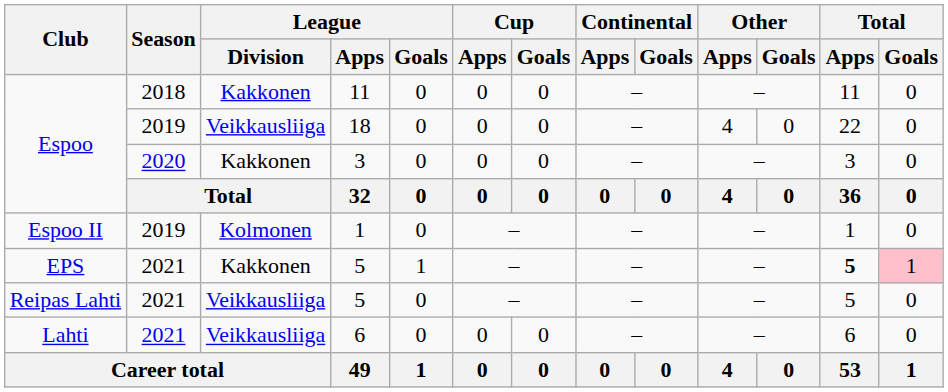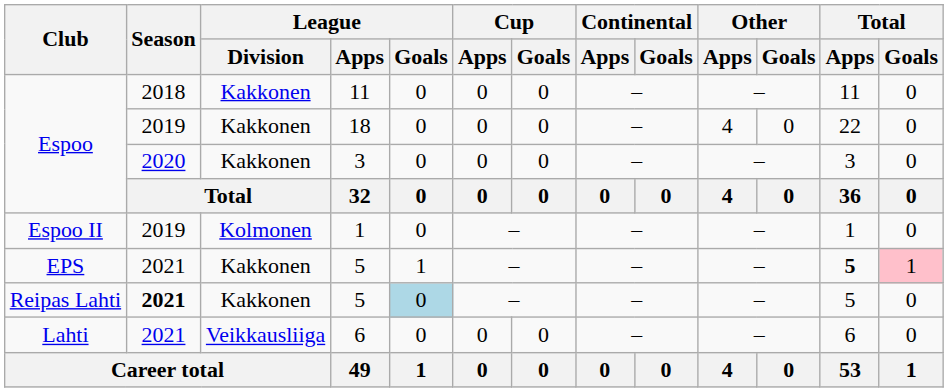18 | League / Division: Veikkausliiga -> Kakkonen
Reipas Lahti / 5 | Season: normal -> bold
Reipas Lahti / 5 | League / Division: Veikkausliiga -> Kakkonen
Reipas Lahti / 5 | League / Goals: no background -> lightblue background
